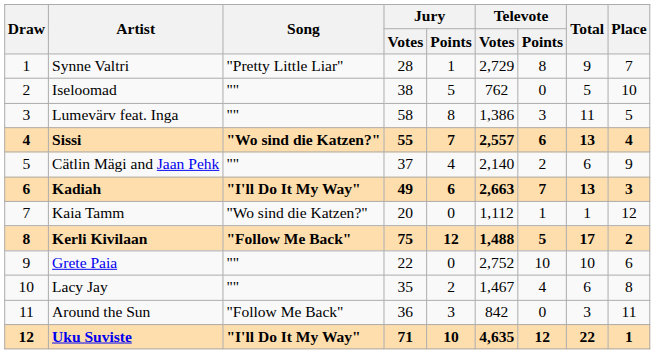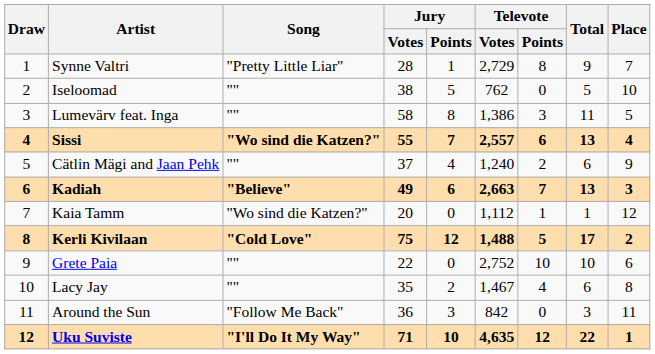Cätlin Mägi and Jaan Pehk | Televote / Votes: 2,140 -> 1,240
Kadiah | Song: "I'll Do It My Way" -> "Believe"
Kerli Kivilaan | Song: "Follow Me Back" -> "Cold Love"
